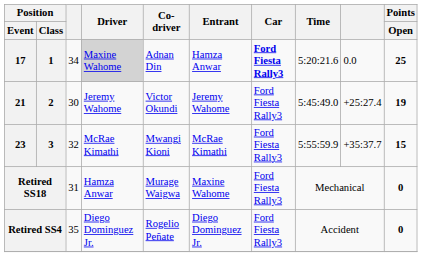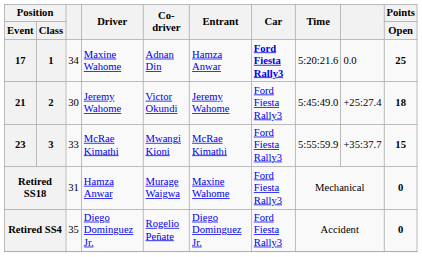17 | Driver: lightgrey background -> no background
21 | Points / Open: 19 -> 18
23 | column 3: 32 -> 33
